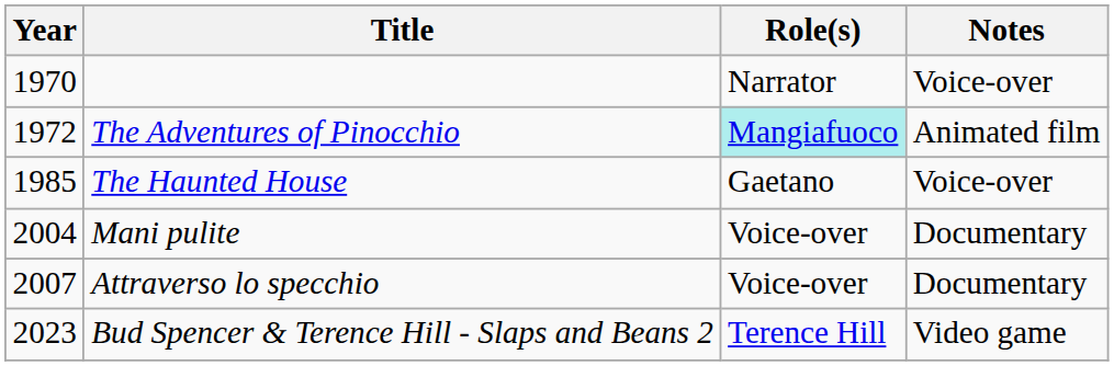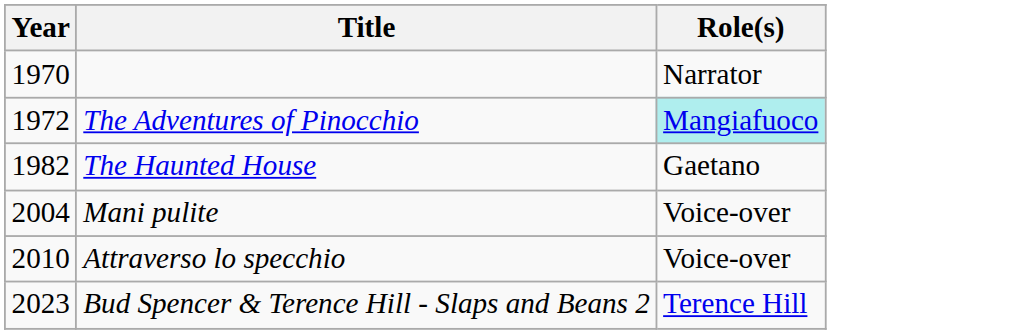- column: Notes | Voice-over | Animated film | Voice-over | Documentary | Documentary | Video game
The Haunted House | Year: 1985 -> 1982
Attraverso lo specchio | Year: 2007 -> 2010
